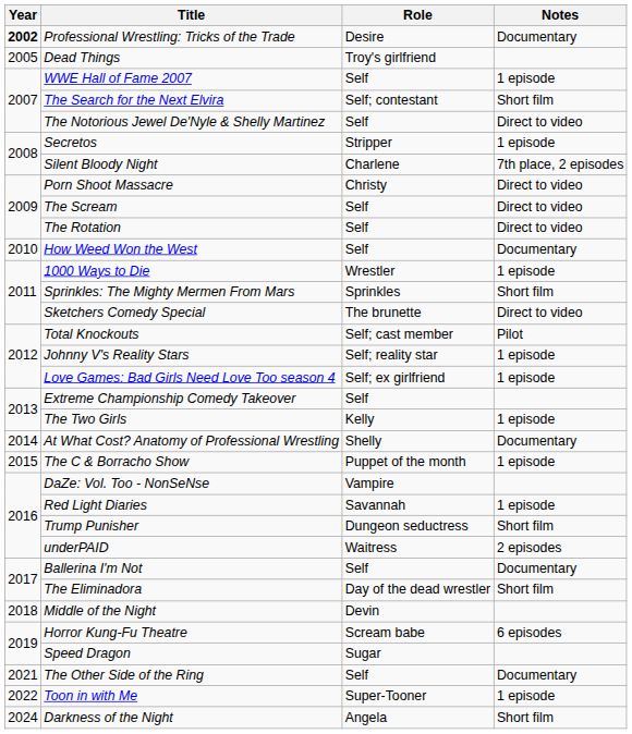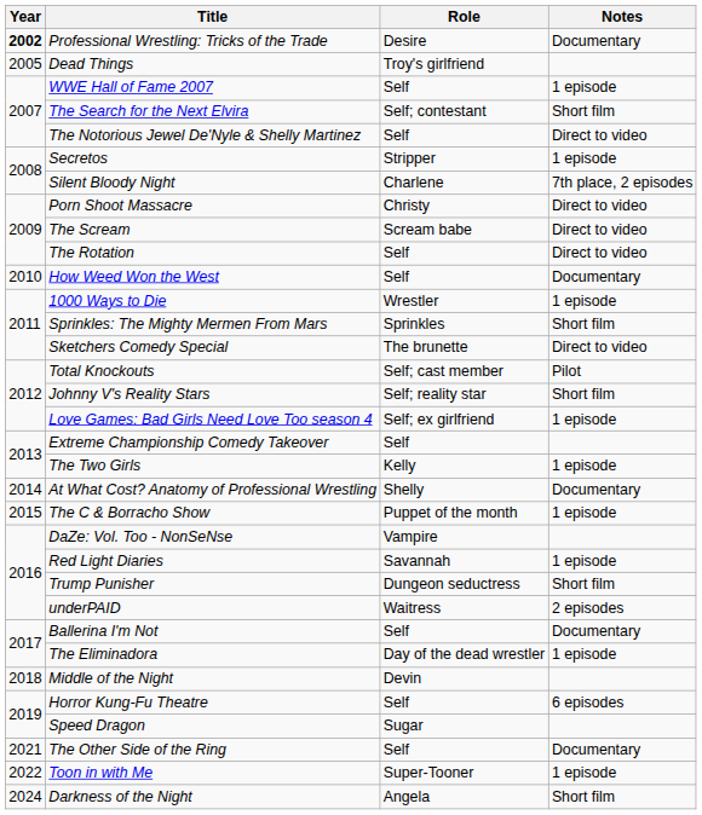The Scream | Role: Self -> Scream babe
Johnny V's Reality Stars | Notes: 1 episode -> Short film
The Eliminadora | Notes: Short film -> 1 episode
Horror Kung-Fu Theatre | Role: Scream babe -> Self
